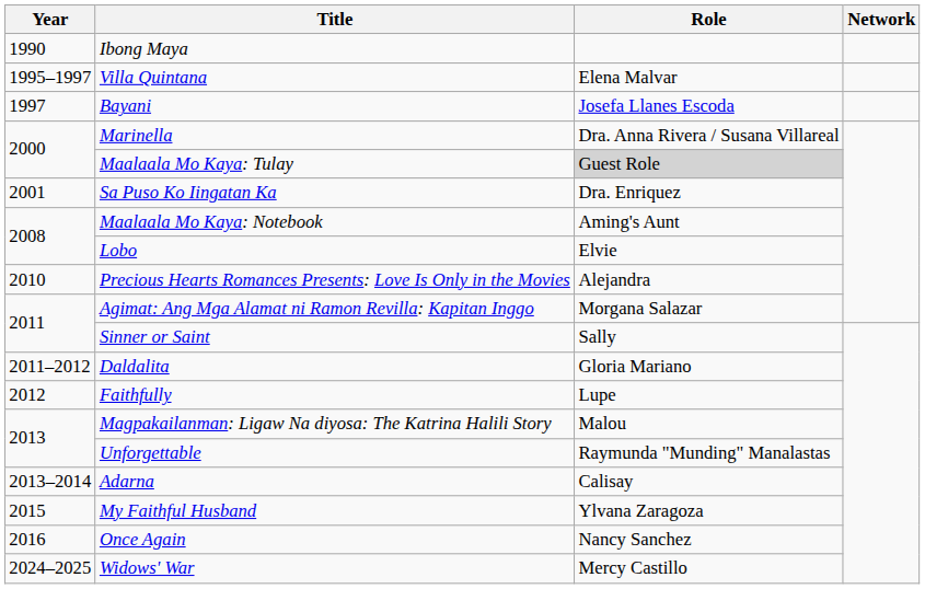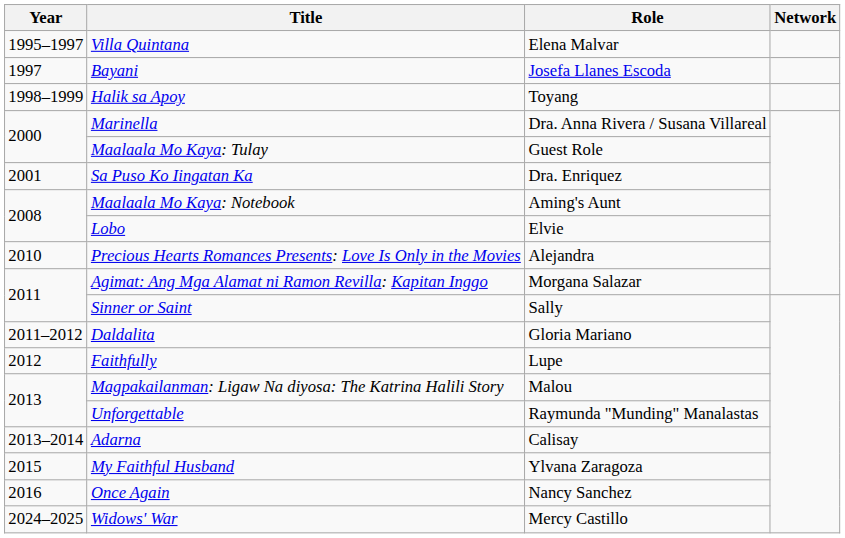- row: 1990 | Ibong Maya
+ row: 1998–1999 | Halik sa Apoy | Toyang
Maalaala Mo Kaya: Tulay | Role: lightgrey background -> no background
